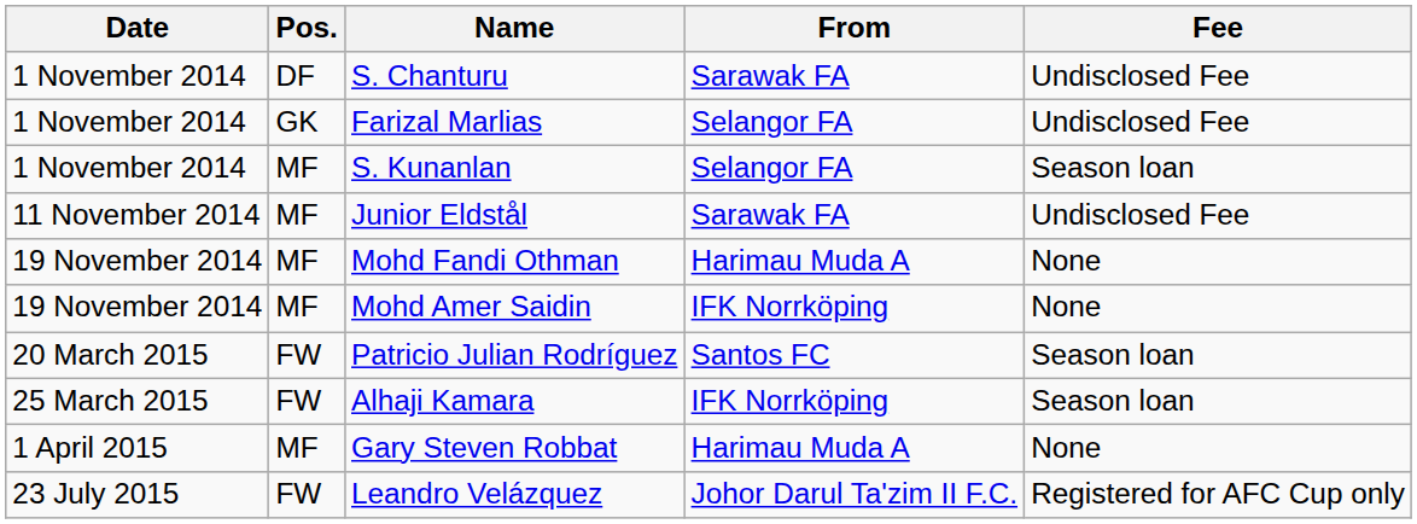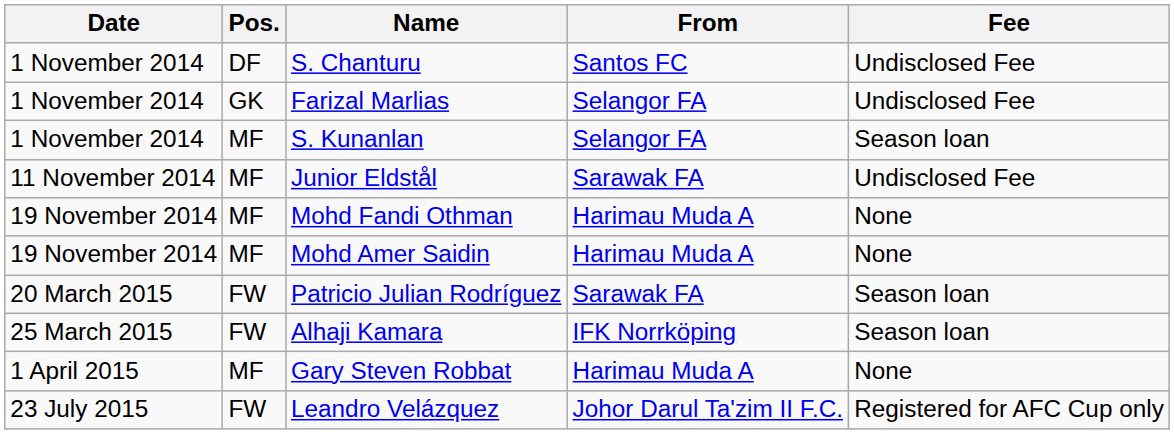S. Chanturu | From: Sarawak FA -> Santos FC
Mohd Amer Saidin | From: IFK Norrköping -> Harimau Muda A
Patricio Julian Rodríguez | From: Santos FC -> Sarawak FA
